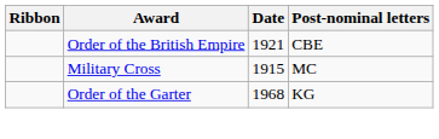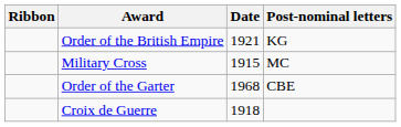Order of the British Empire | Post-nominal letters: CBE -> KG
Order of the Garter | Post-nominal letters: KG -> CBE
+ row: Croix de Guerre | 1918
